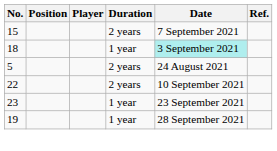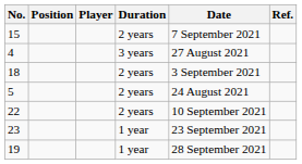+ row: 4 | 3 years | 27 August 2021
18 | Duration: 1 year -> 2 years
18 | Date: paleturquoise background -> no background
